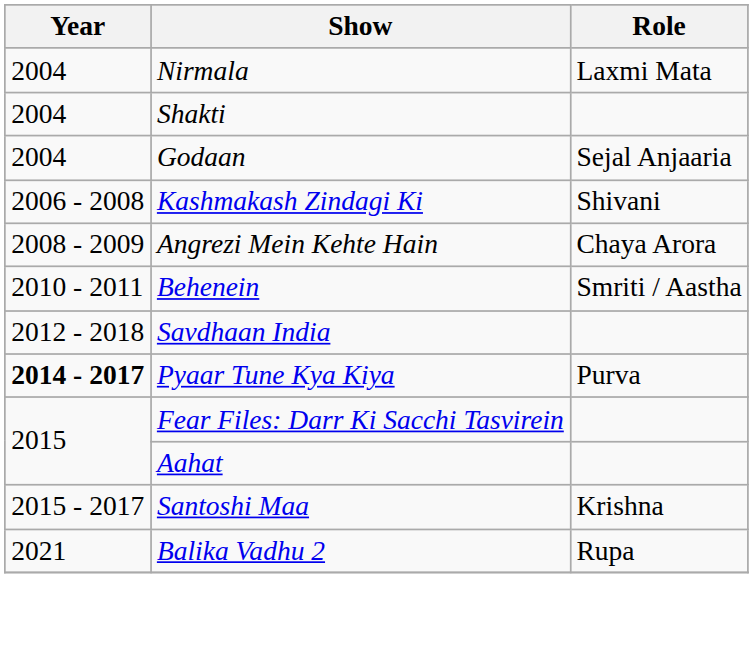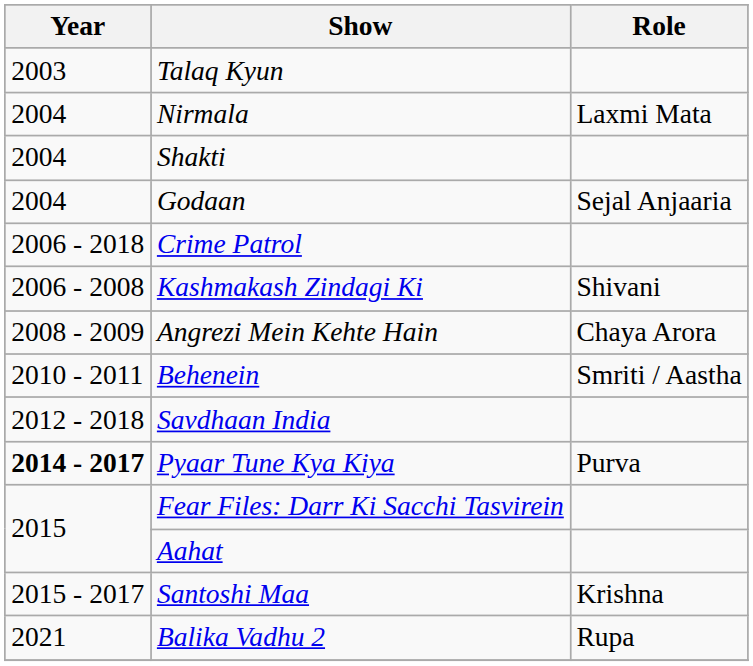+ row: 2003 | Talaq Kyun
+ row: 2006 - 2018 | Crime Patrol
